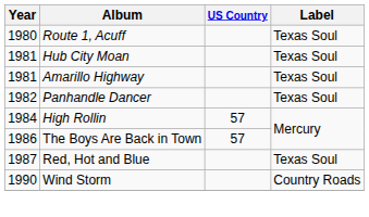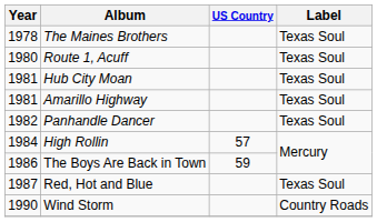+ row: 1978 | The Maines Brothers | Texas Soul
The Boys Are Back in Town | US Country: 57 -> 59
